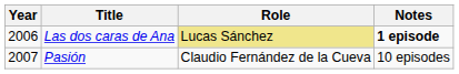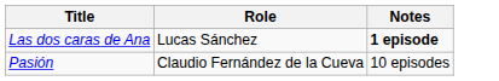- column: Year | 2006 | 2007
Las dos caras de Ana | Role: khaki background -> no background
